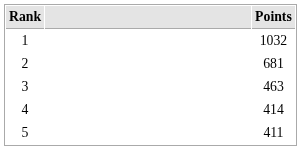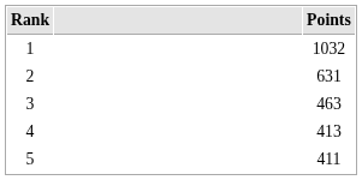2 | Points: 681 -> 631
4 | Points: 414 -> 413
